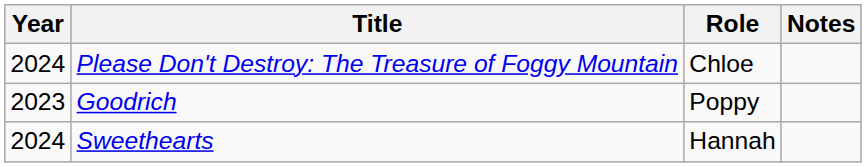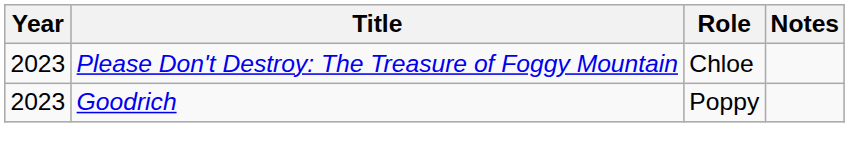Please Don't Destroy: The Treasure of Foggy Mountain | Year: 2024 -> 2023
- row: 2024 | Sweethearts | Hannah
